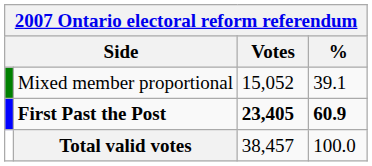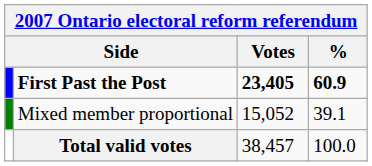rows swapped: First Past the Post <-> Mixed member proportional
